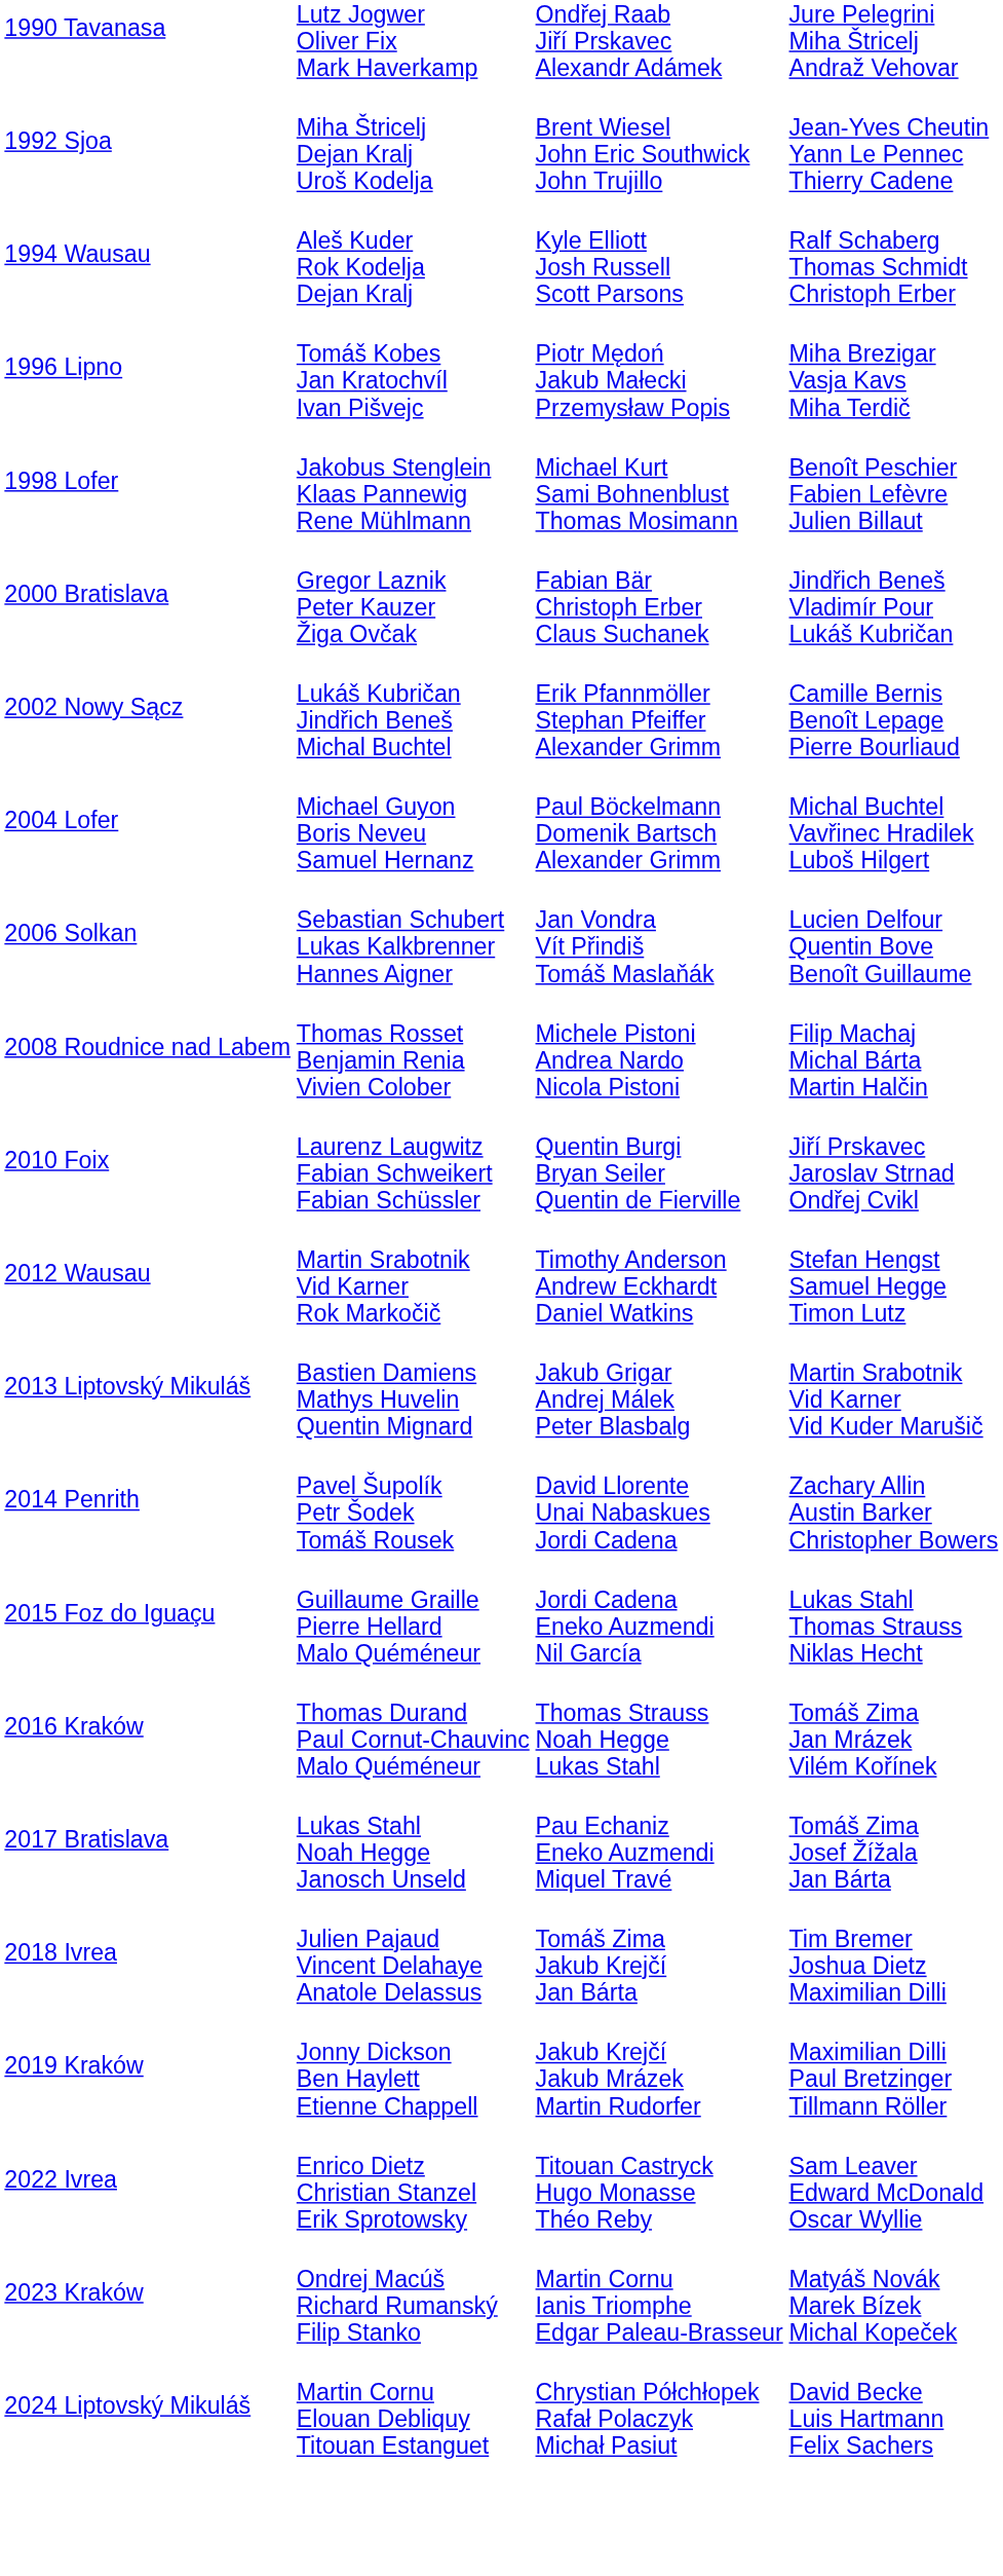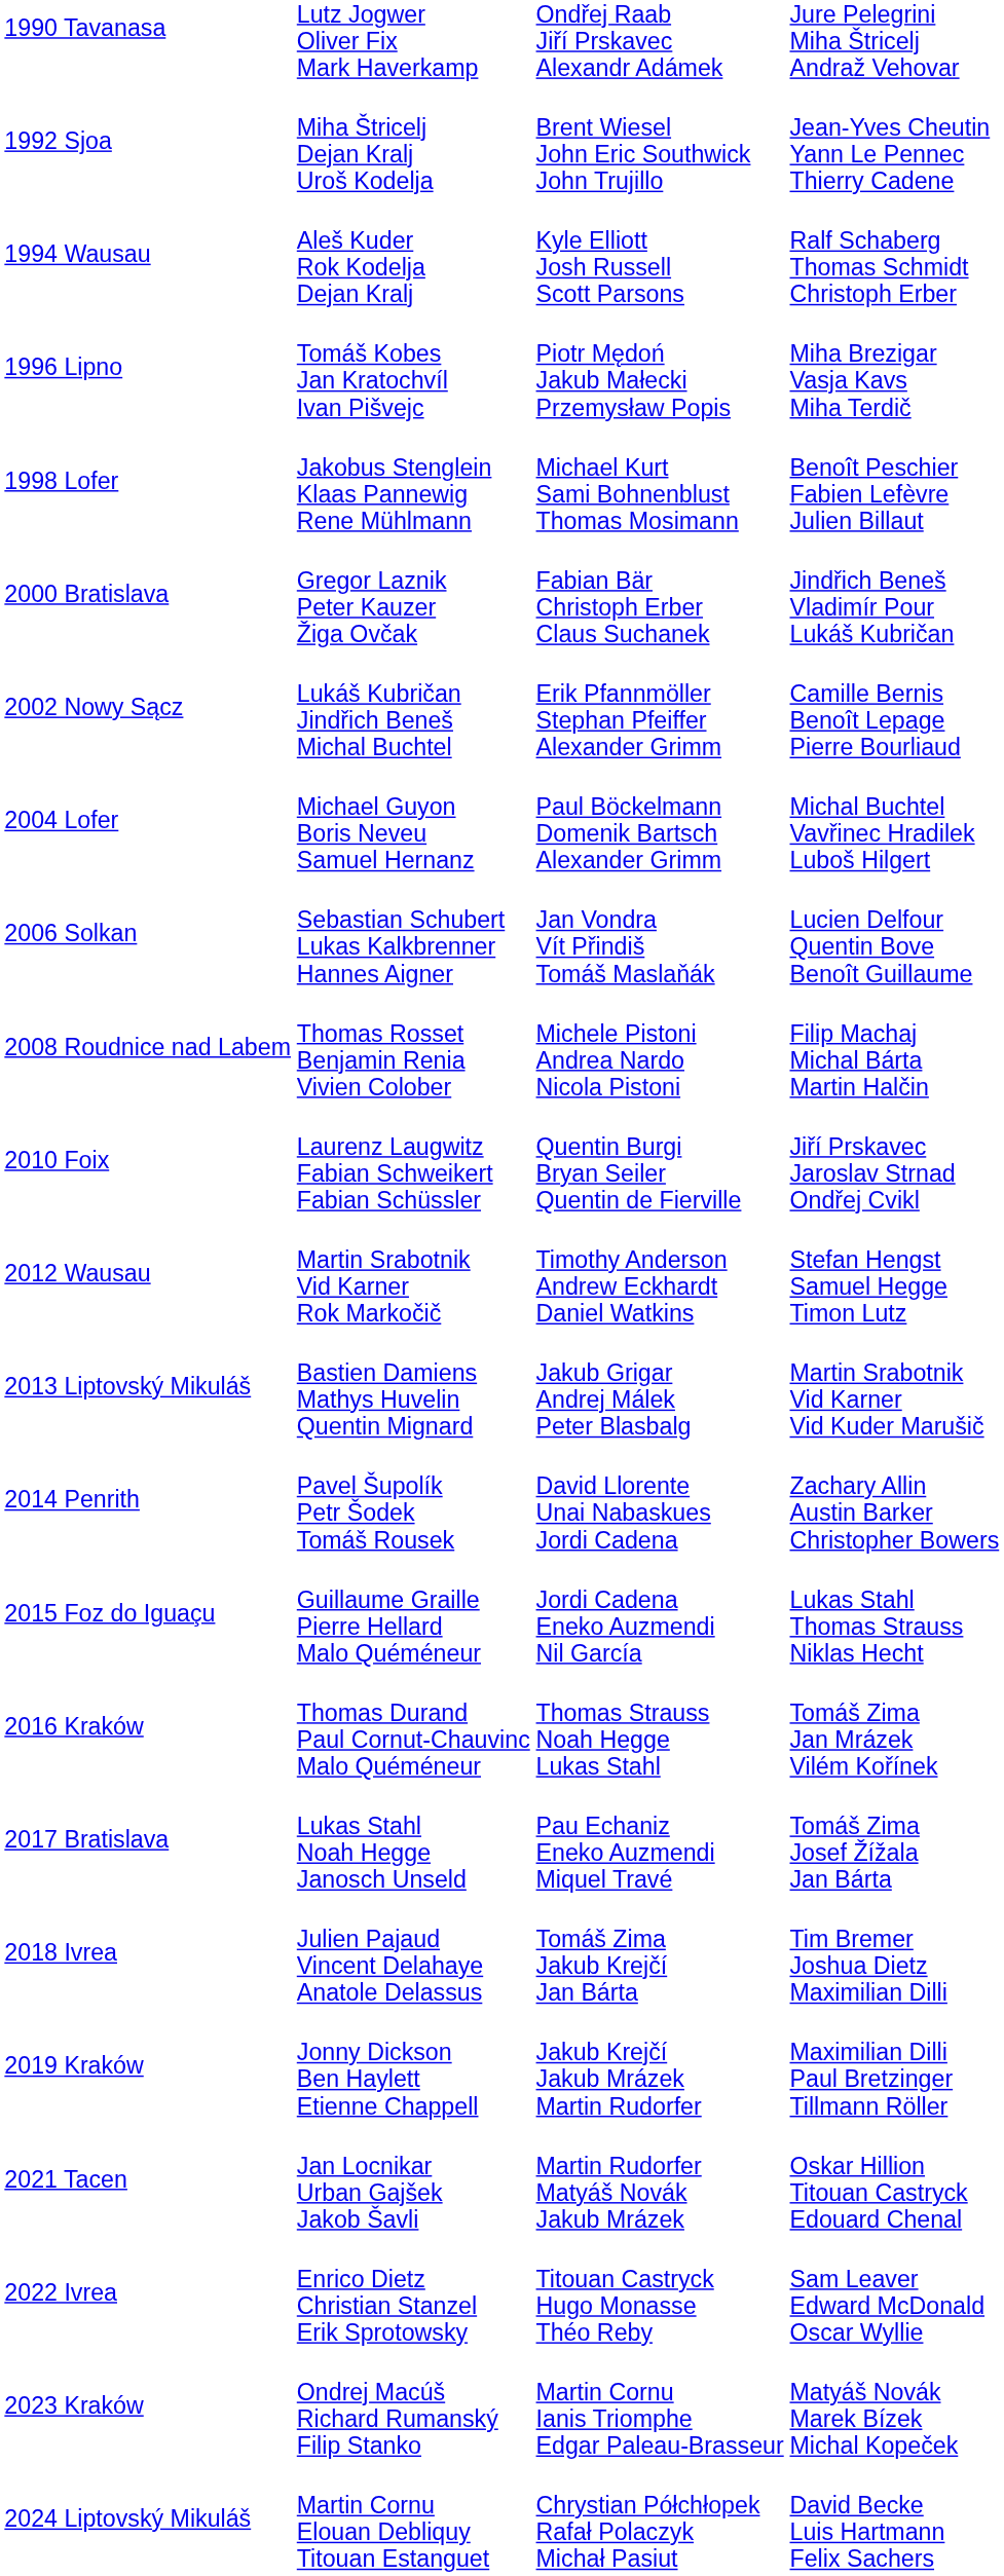+ row: 2021 Tacen | Jan Locnikar Urban Gajšek Jakob Šavli | Martin Rudorfer Matyáš Novák Jakub Mrázek | Oskar Hillion Titouan Castryck Edouard Chenal
